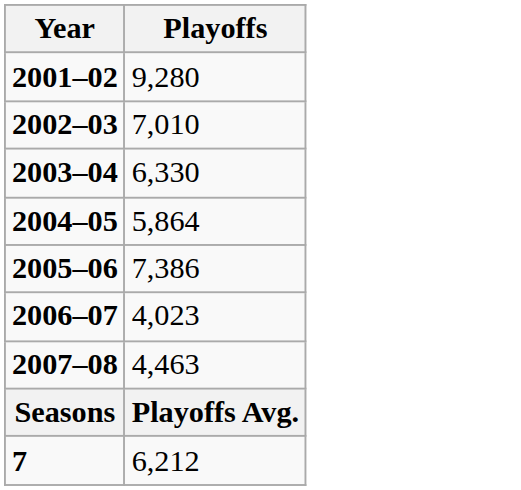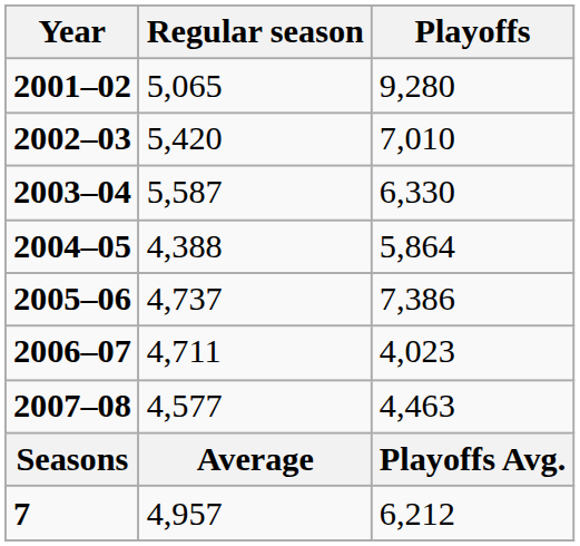+ column: Regular season | 5,065 | 5,420 | 5,587 | 4,388 | 4,737 | 4,711 | 4,577 | Average | 4,957
